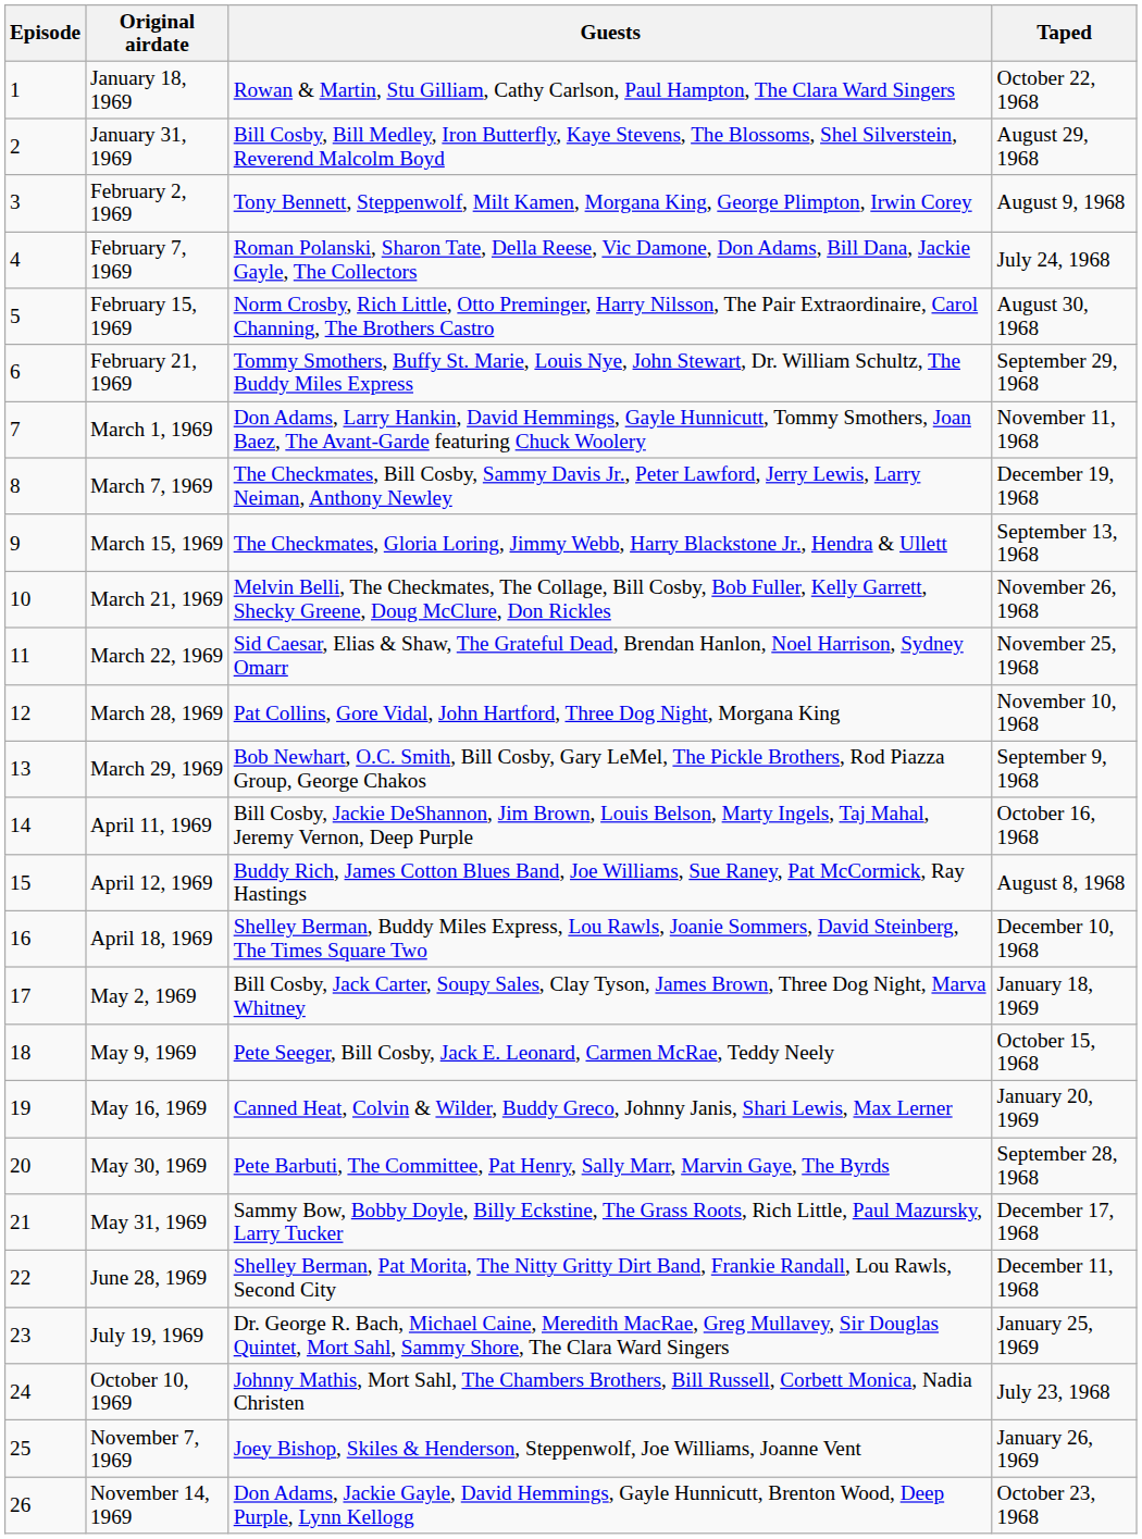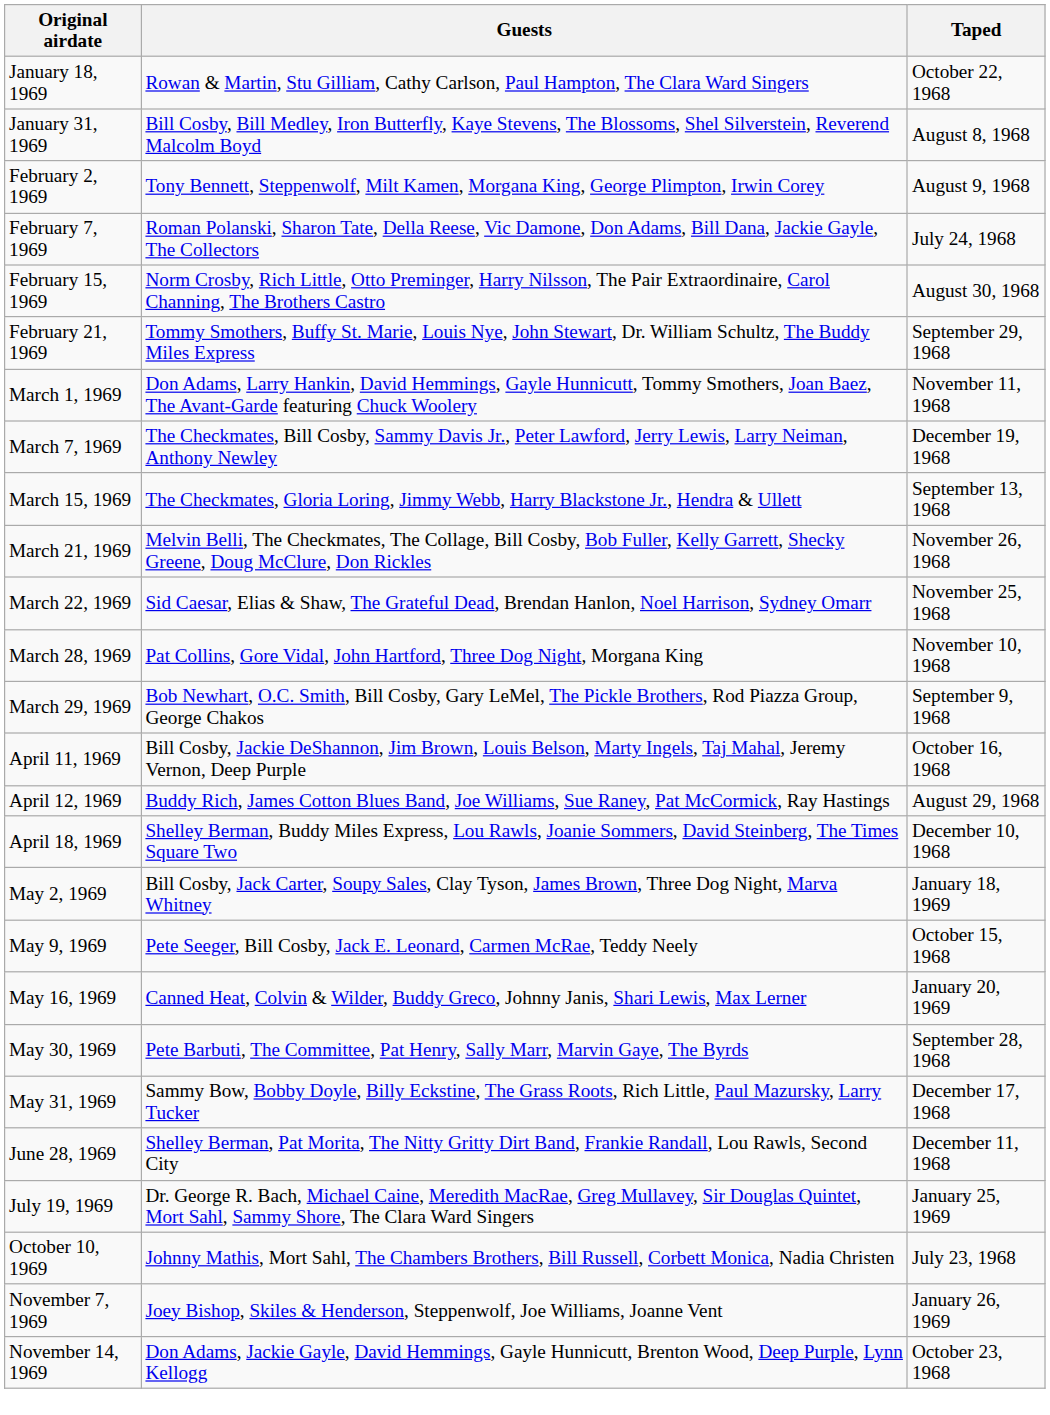- column: Episode | 1 | 2 | 3 | 4 | 5 | 6 | 7 | 8 | 9 | 10 | 11 | 12 | 13 | 14 | 15 | 16 | 17 | 18 | 19 | 20 | 21 | 22 | 23 | 24 | 25 | 26
January 31, 1969 | Taped: August 29, 1968 -> August 8, 1968
April 12, 1969 | Taped: August 8, 1968 -> August 29, 1968
